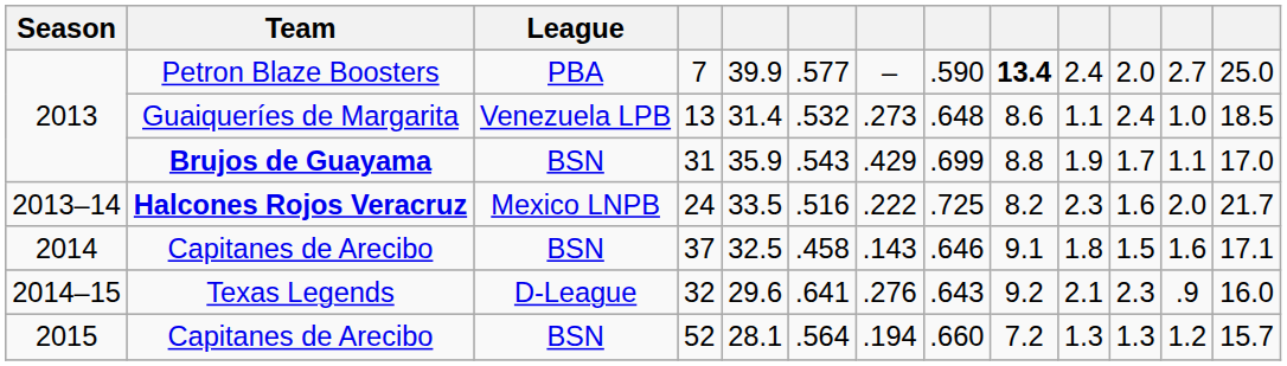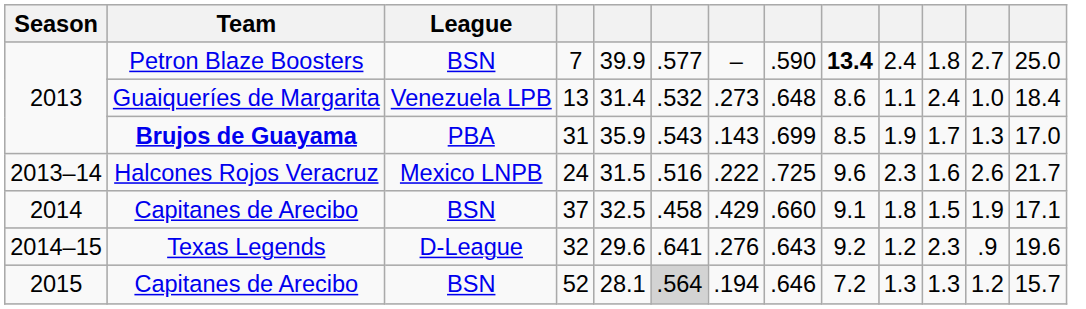7 | League: PBA -> BSN
7 | column 11: 2.0 -> 1.8
13 | column 13: 18.5 -> 18.4
31 | League: BSN -> PBA
31 | column 7: .429 -> .143
31 | column 9: 8.8 -> 8.5
31 | column 12: 1.1 -> 1.3
24 | Team: bold -> normal
24 | column 5: 33.5 -> 31.5
24 | column 9: 8.2 -> 9.6
24 | column 12: 2.0 -> 2.6
37 | column 7: .143 -> .429
37 | column 8: .646 -> .660
37 | column 12: 1.6 -> 1.9
32 | column 10: 2.1 -> 1.2
32 | column 13: 16.0 -> 19.6
52 | column 6: no background -> lightgrey background
52 | column 8: .660 -> .646
